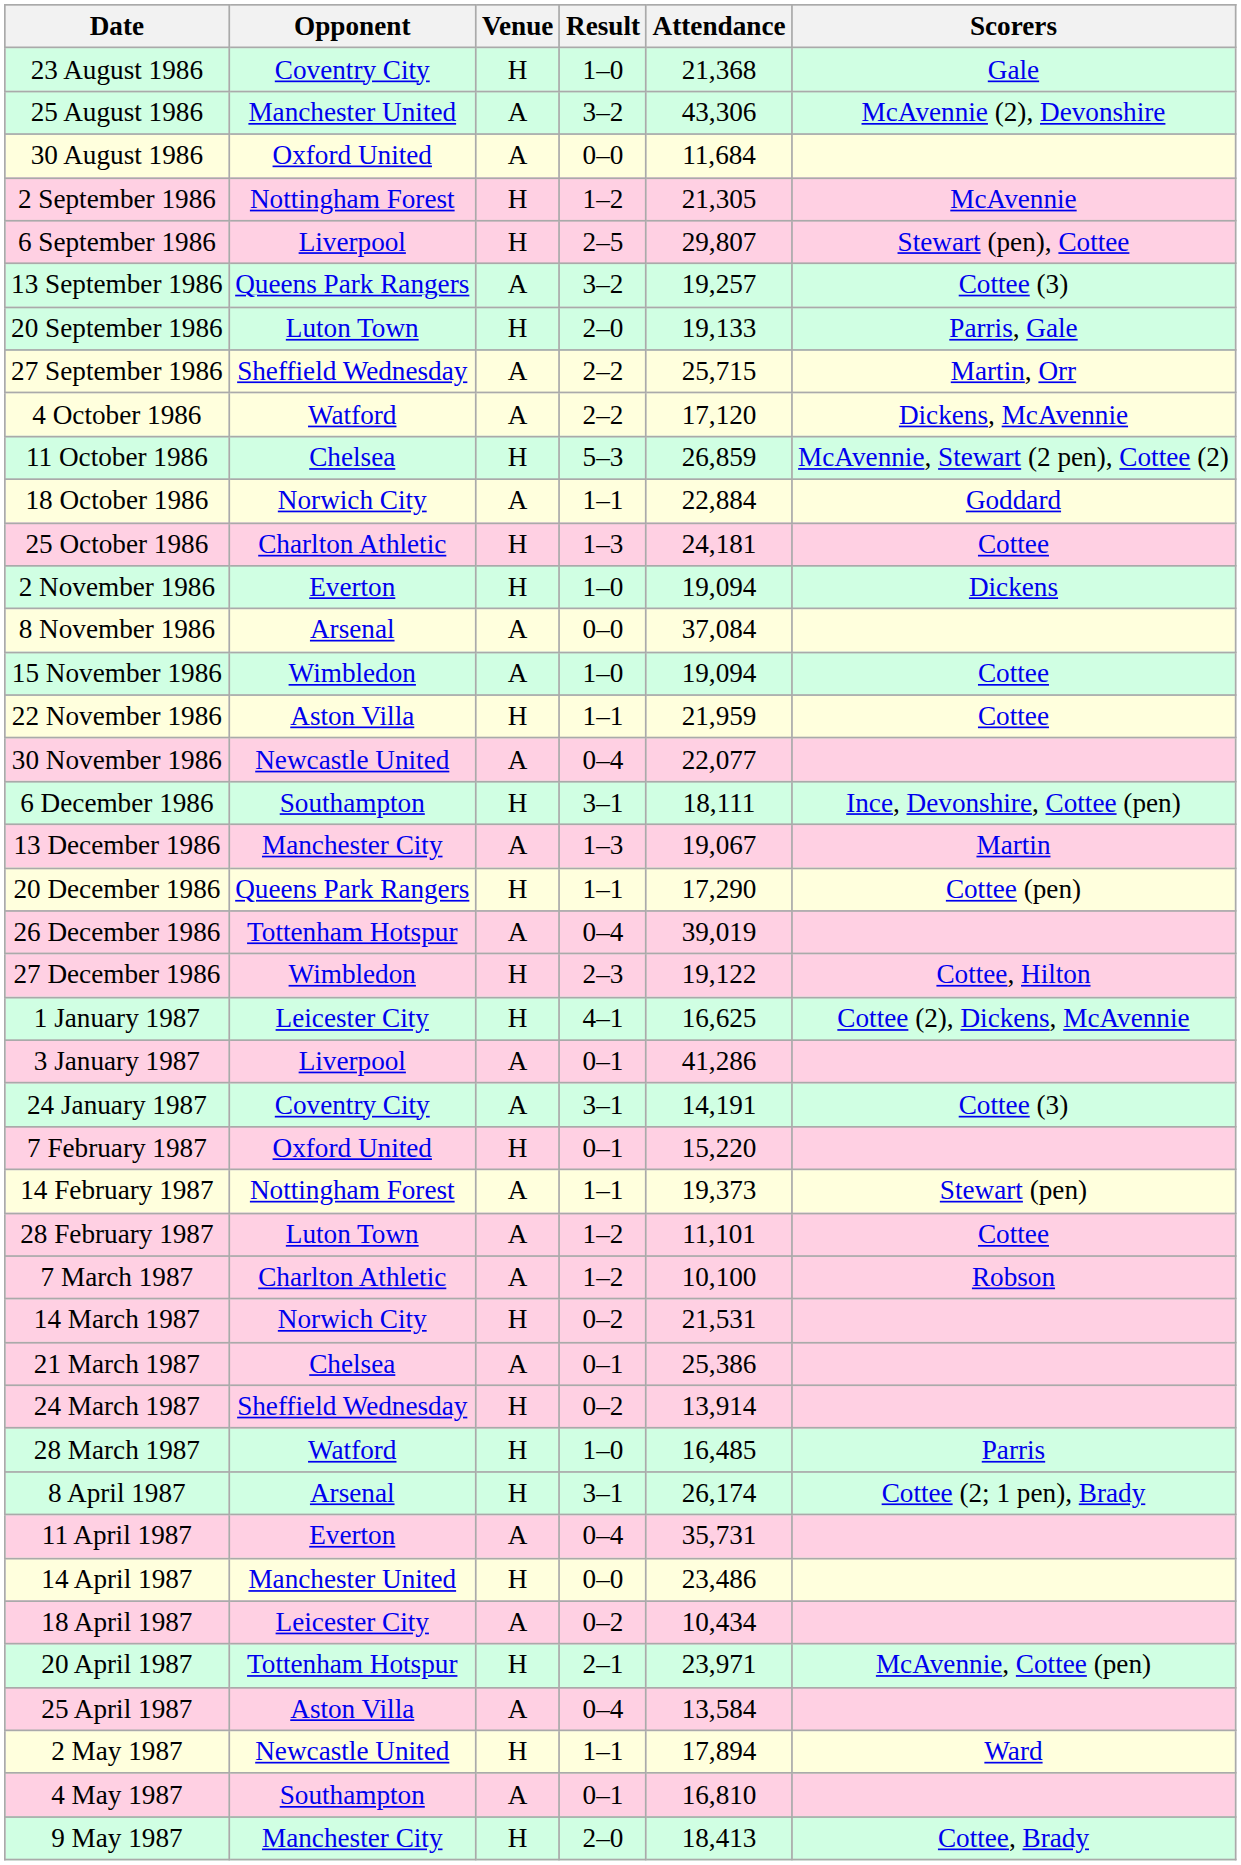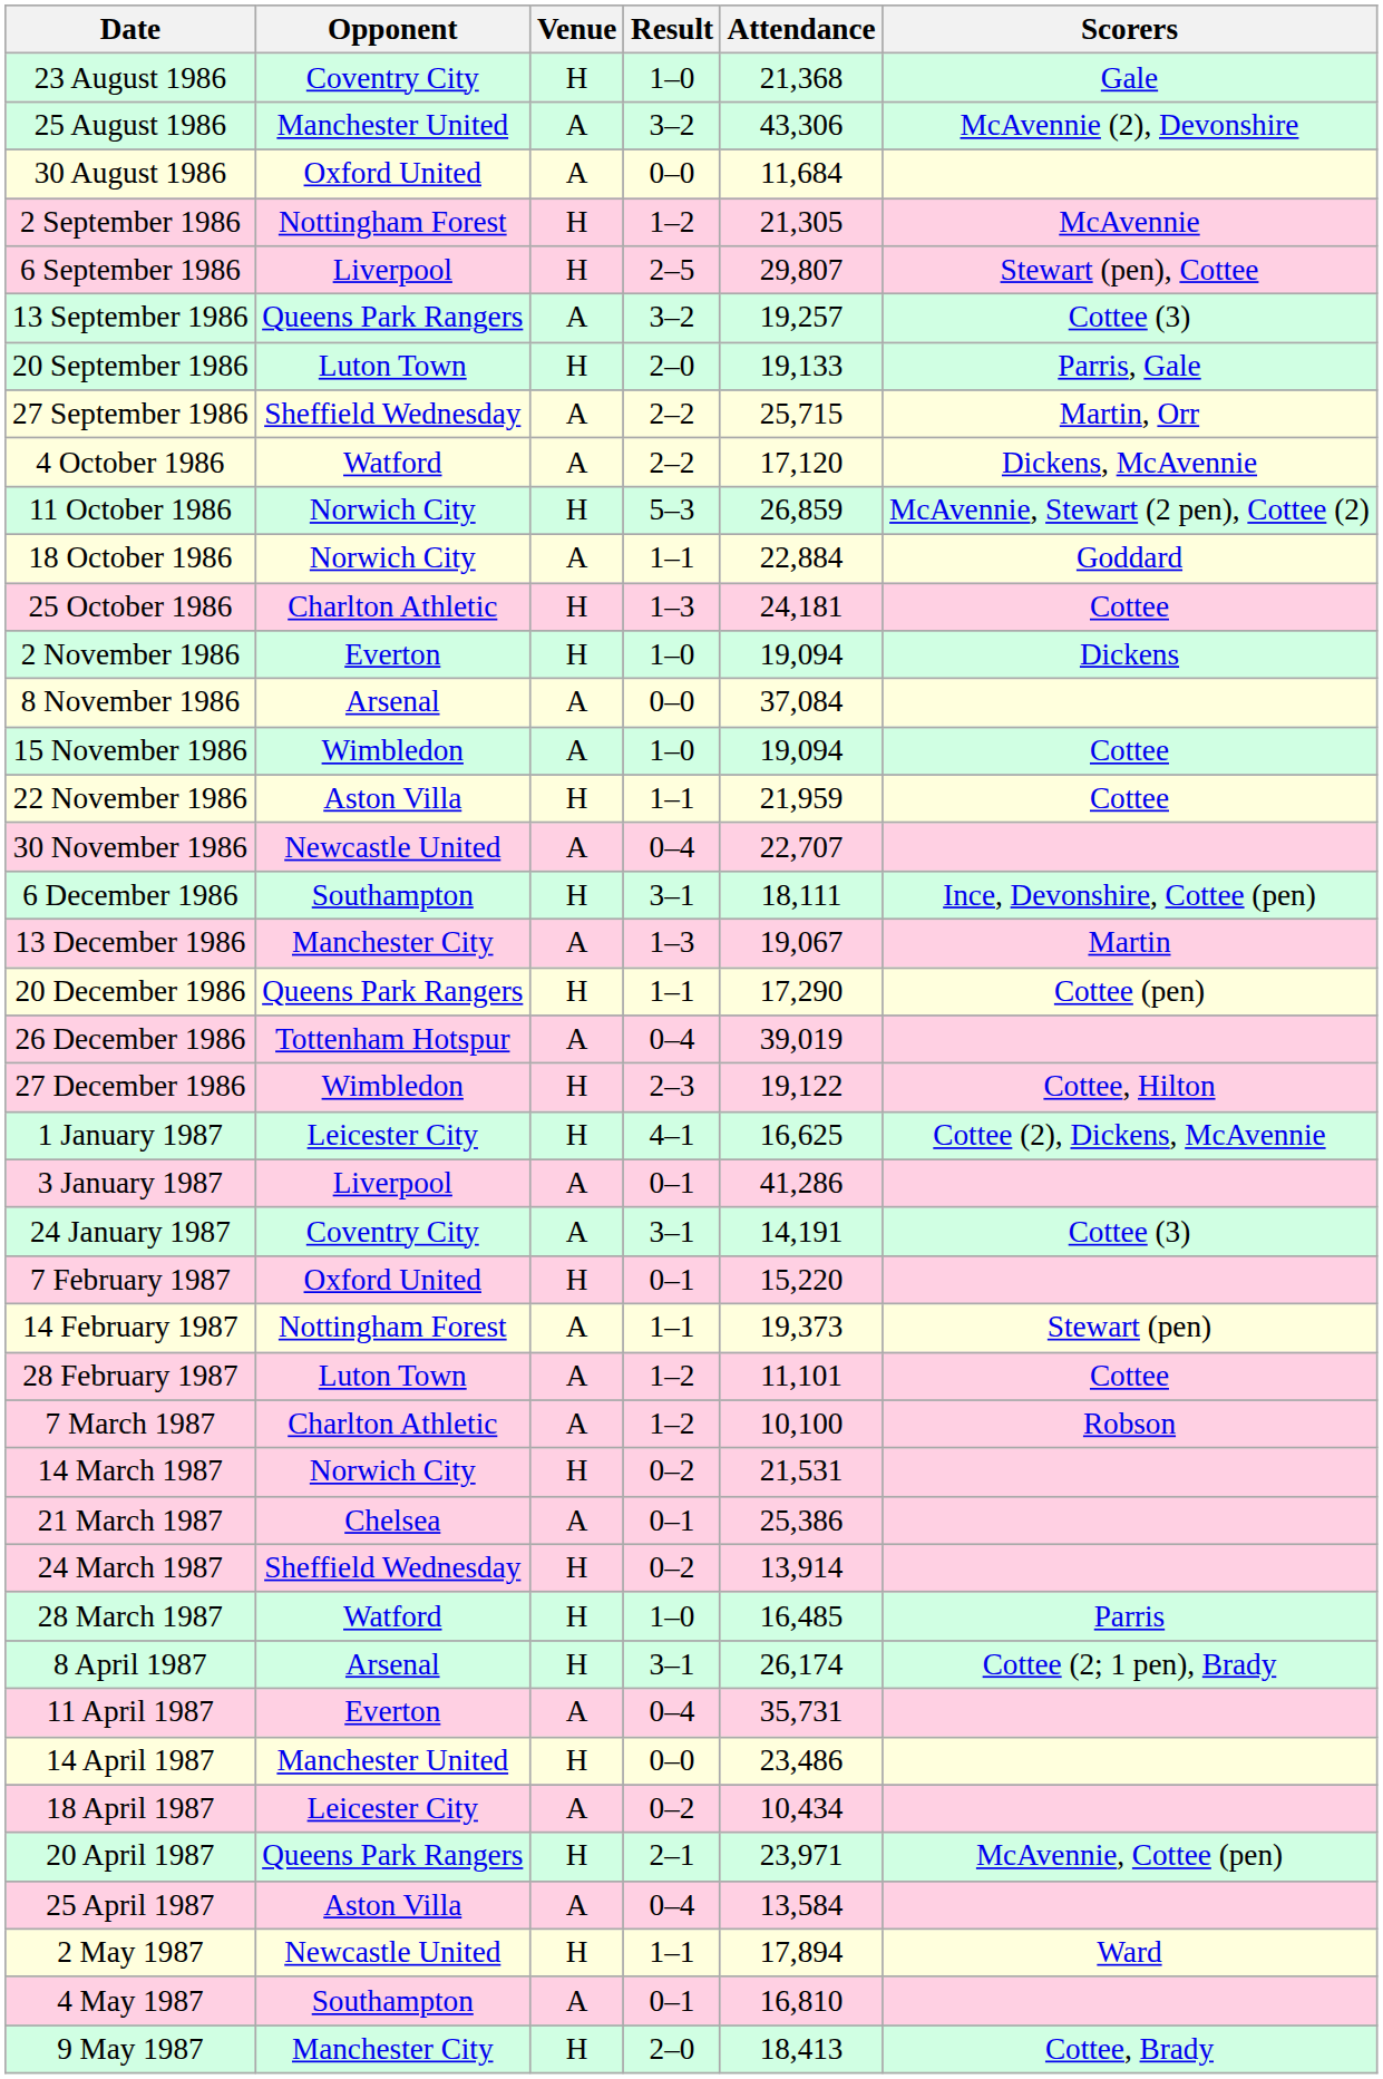11 October 1986 | Opponent: Chelsea -> Norwich City
30 November 1986 | Attendance: 22,077 -> 22,707
20 April 1987 | Opponent: Tottenham Hotspur -> Queens Park Rangers
